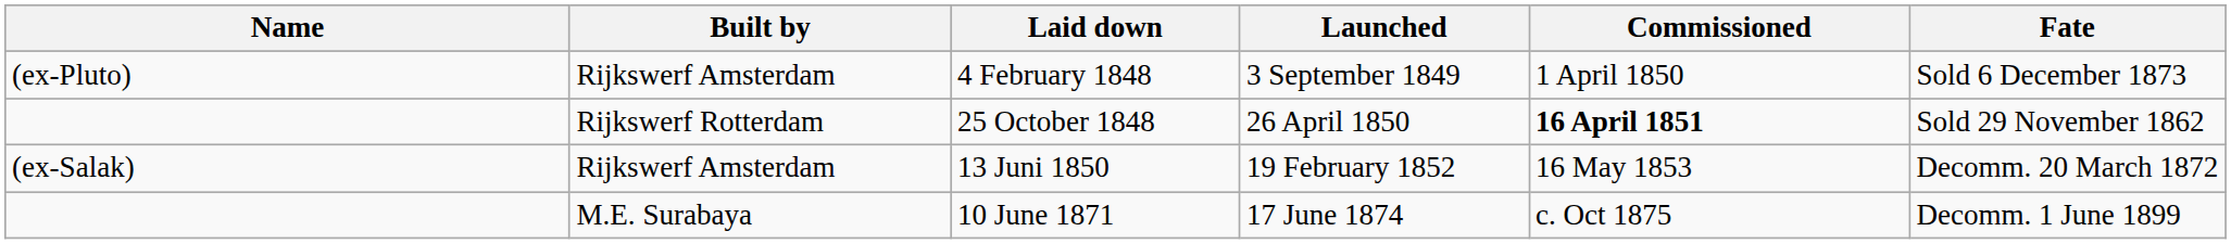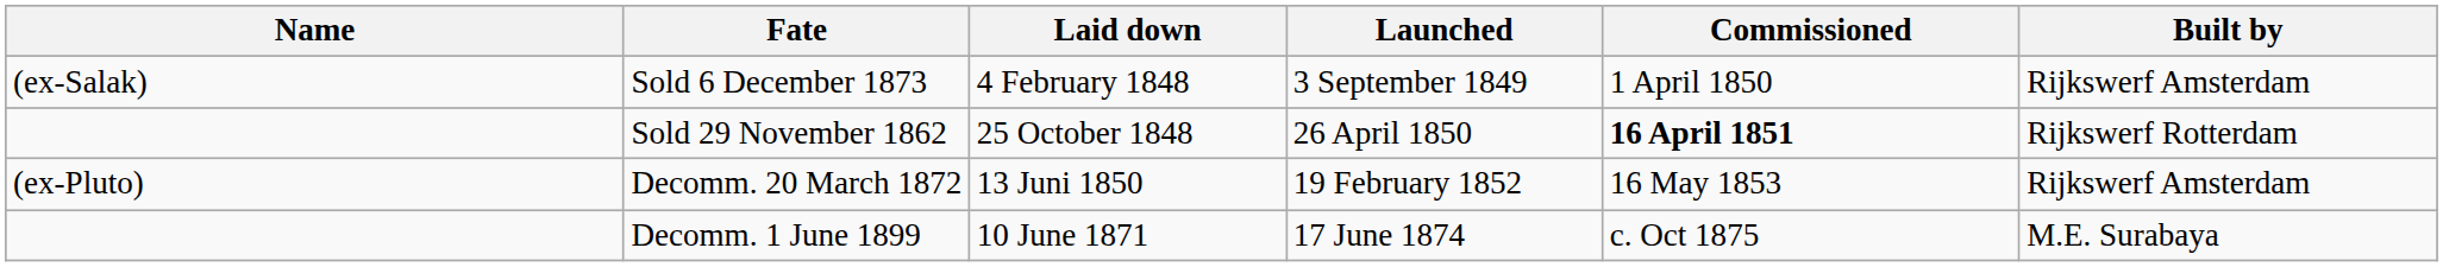columns swapped: Built by <-> Fate
4 February 1848 | Name: (ex-Pluto) -> (ex-Salak)
13 Juni 1850 | Name: (ex-Salak) -> (ex-Pluto)
